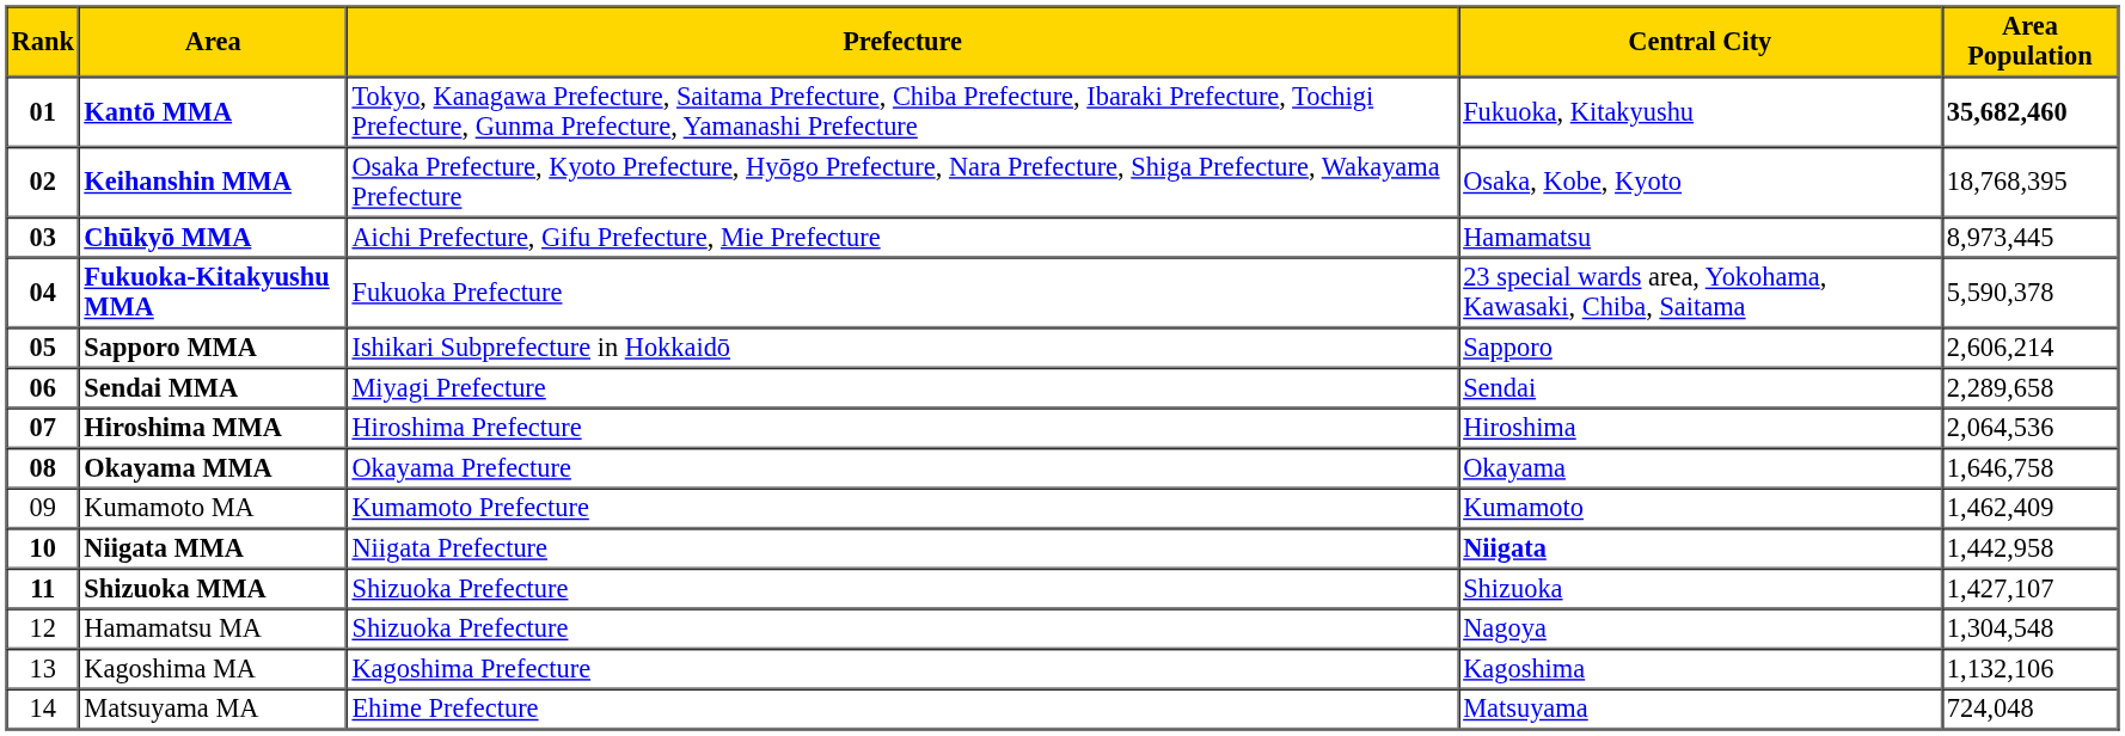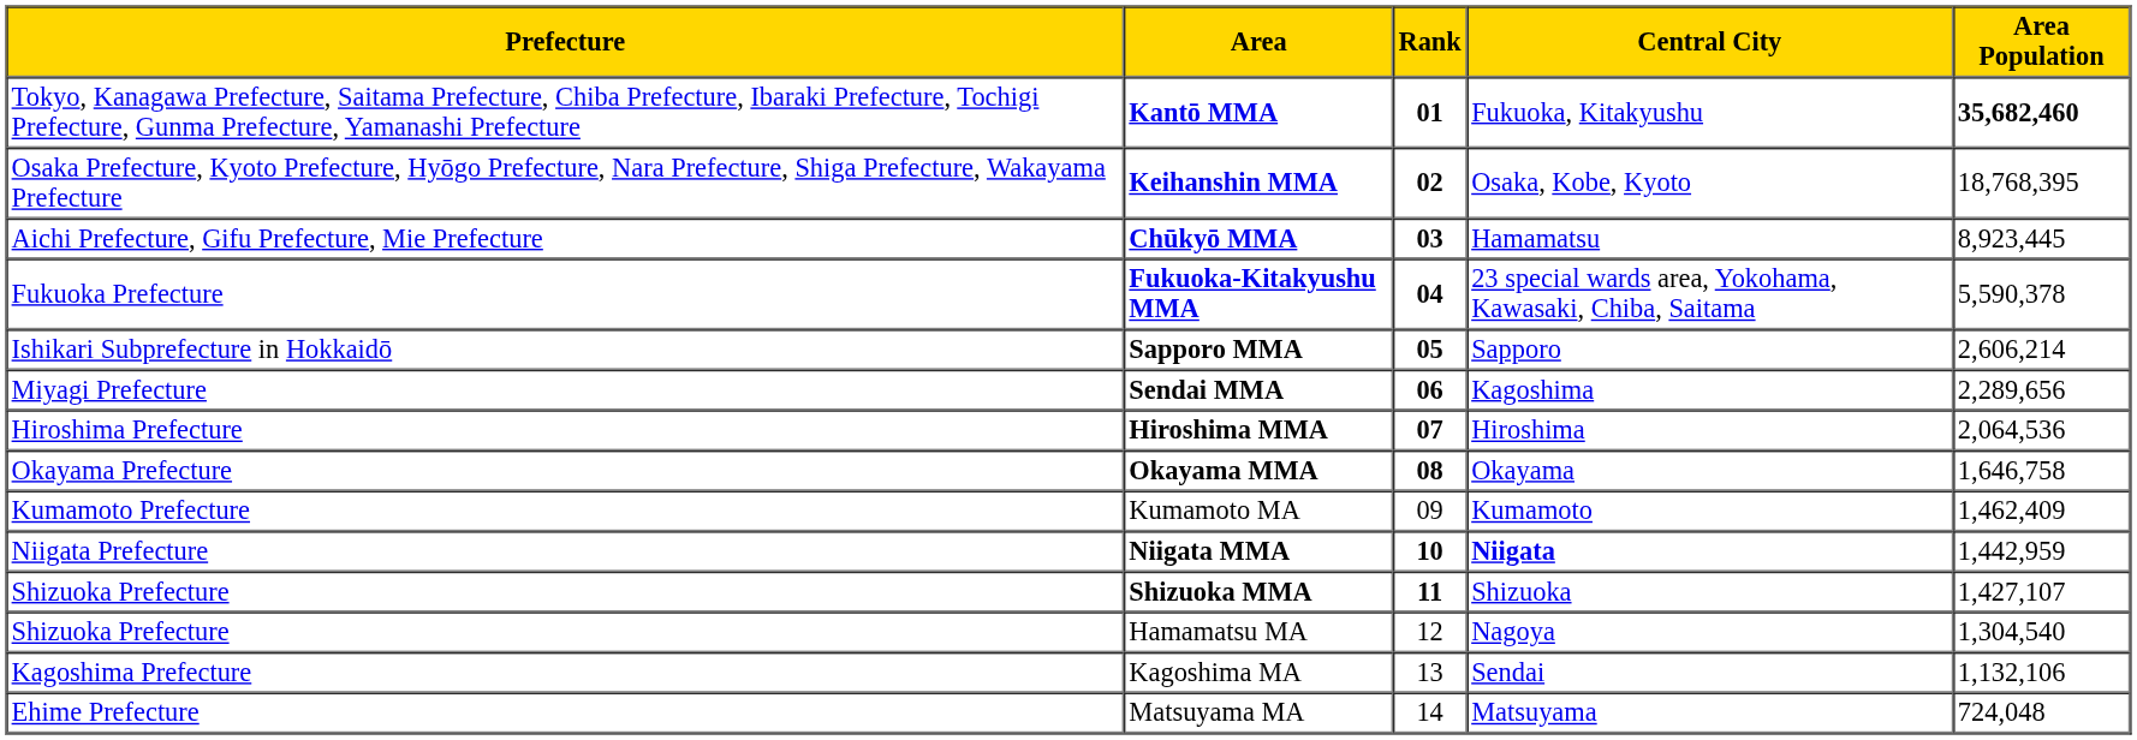columns swapped: Rank <-> Prefecture
Chūkyō MMA | Area Population: 8,973,445 -> 8,923,445
Sendai MMA | Central City: Sendai -> Kagoshima
Sendai MMA | Area Population: 2,289,658 -> 2,289,656
Niigata MMA | Area Population: 1,442,958 -> 1,442,959
Hamamatsu MA | Area Population: 1,304,548 -> 1,304,540
Kagoshima MA | Central City: Kagoshima -> Sendai
